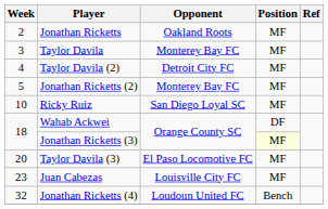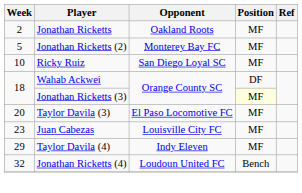- row: 3 | Taylor Davila | Monterey Bay FC | MF
- row: 4 | Taylor Davila (2) | Detroit City FC | MF
+ row: 29 | Taylor Davila (4) | Indy Eleven | MF
